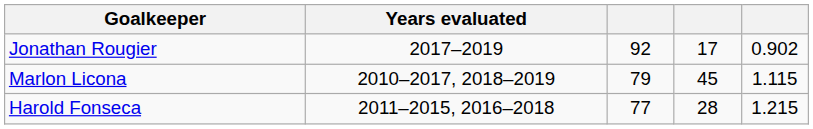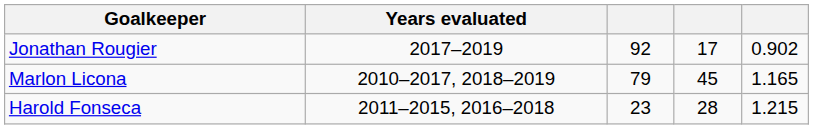Marlon Licona | column 5: 1.115 -> 1.165
Harold Fonseca | column 3: 77 -> 23
